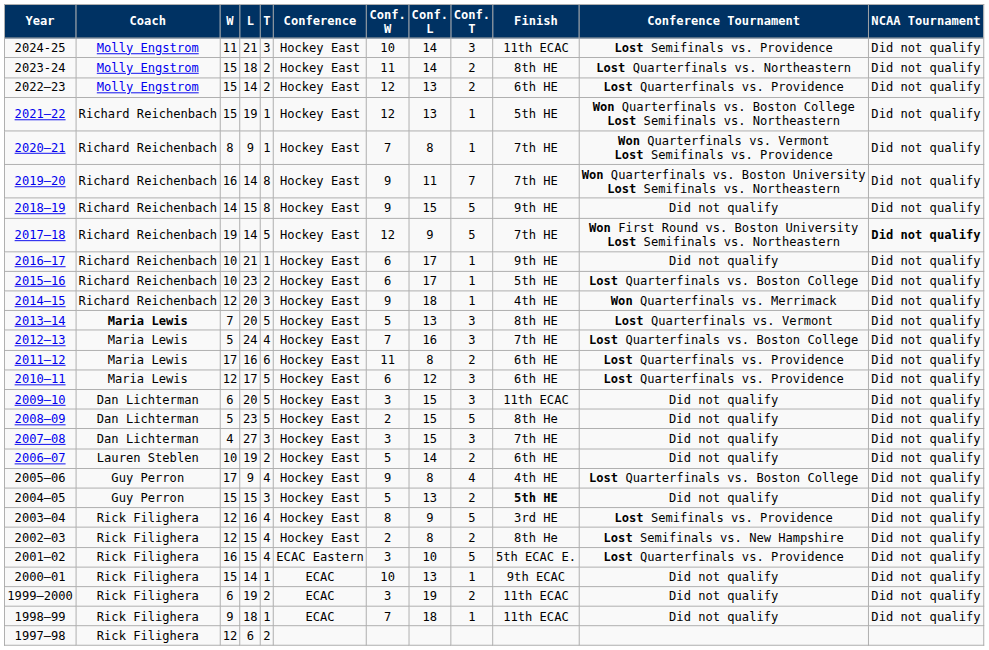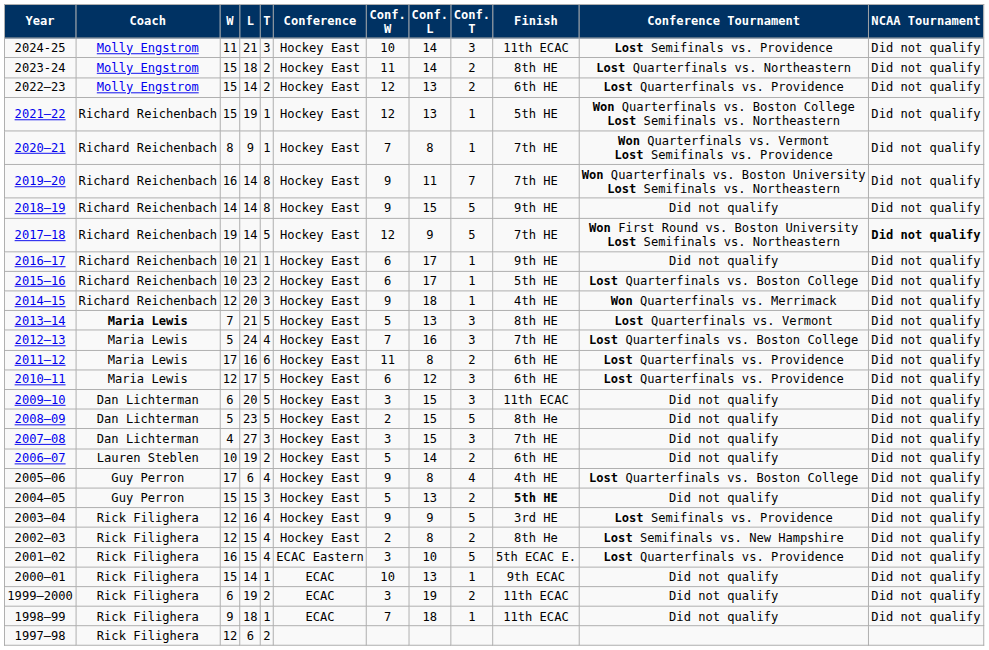2018–19 | L: 15 -> 14
2013–14 | L: 20 -> 21
2005–06 | L: 9 -> 6
2003–04 | Conf. W: 8 -> 9
